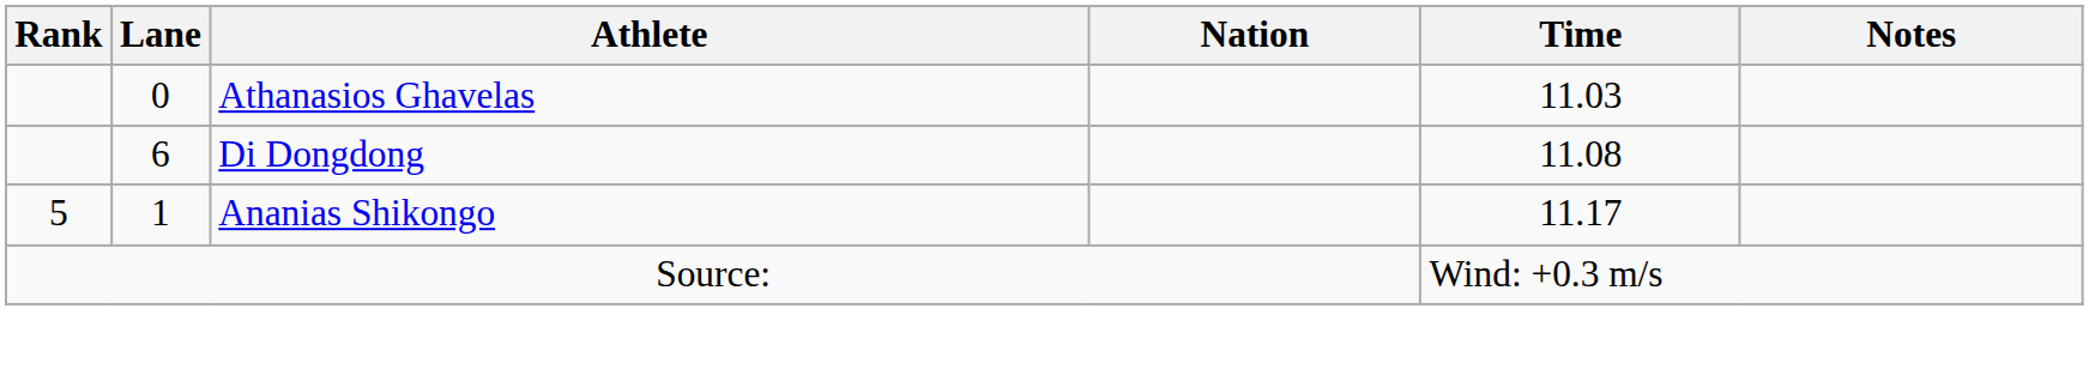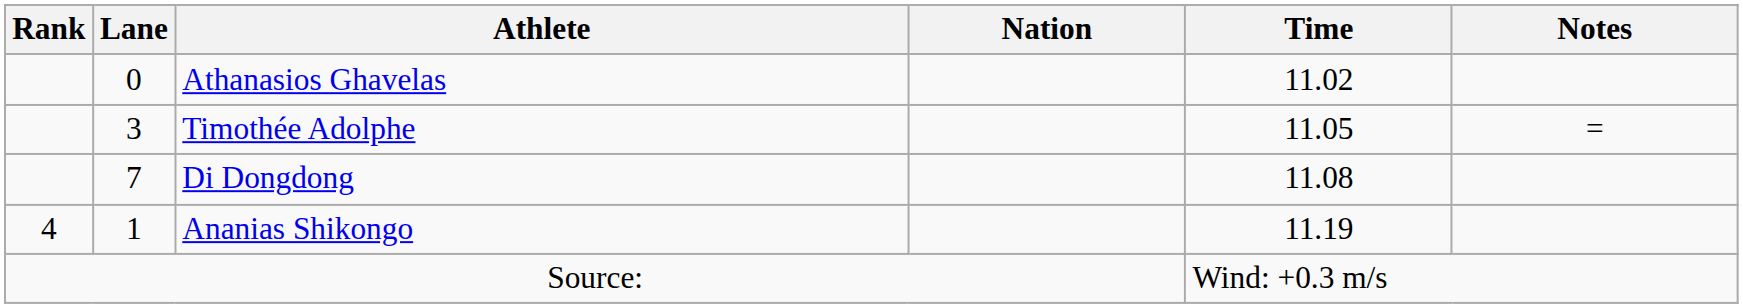Athanasios Ghavelas | Time: 11.03 -> 11.02
+ row: 3 | Timothée Adolphe | 11.05 | =
Di Dongdong | Lane: 6 -> 7
Ananias Shikongo | Rank: 5 -> 4
Ananias Shikongo | Time: 11.17 -> 11.19
